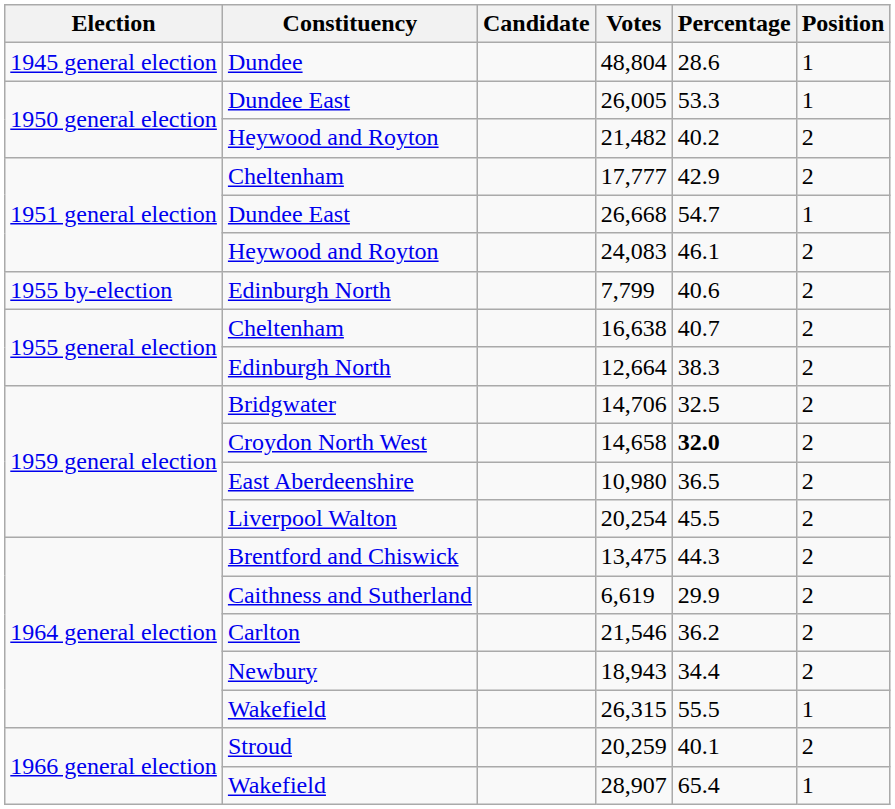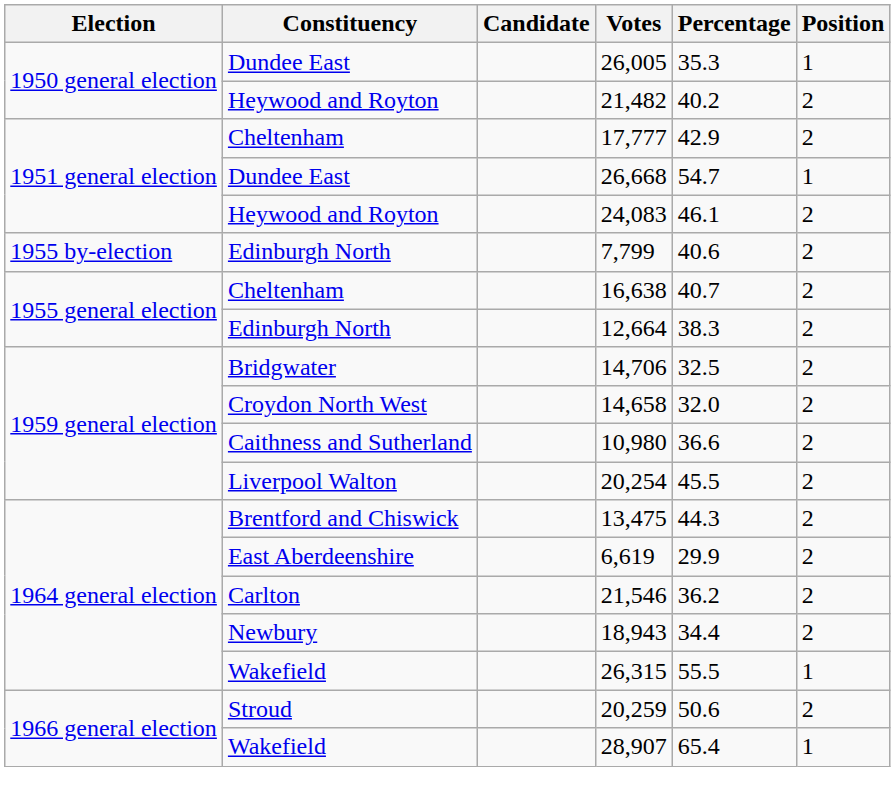- row: 1945 general election | Dundee | 48,804 | 28.6 | 1
26,005 | Percentage: 53.3 -> 35.3
14,658 | Percentage: bold -> normal
10,980 | Constituency: East Aberdeenshire -> Caithness and Sutherland
10,980 | Percentage: 36.5 -> 36.6
6,619 | Constituency: Caithness and Sutherland -> East Aberdeenshire
20,259 | Percentage: 40.1 -> 50.6
